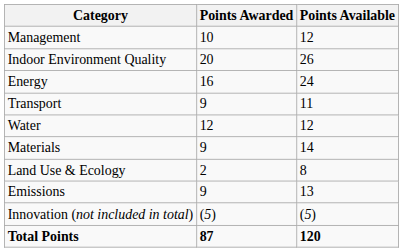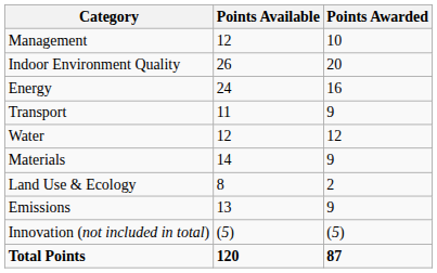columns swapped: Points Available <-> Points Awarded
